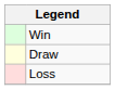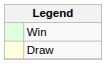- row: Loss
